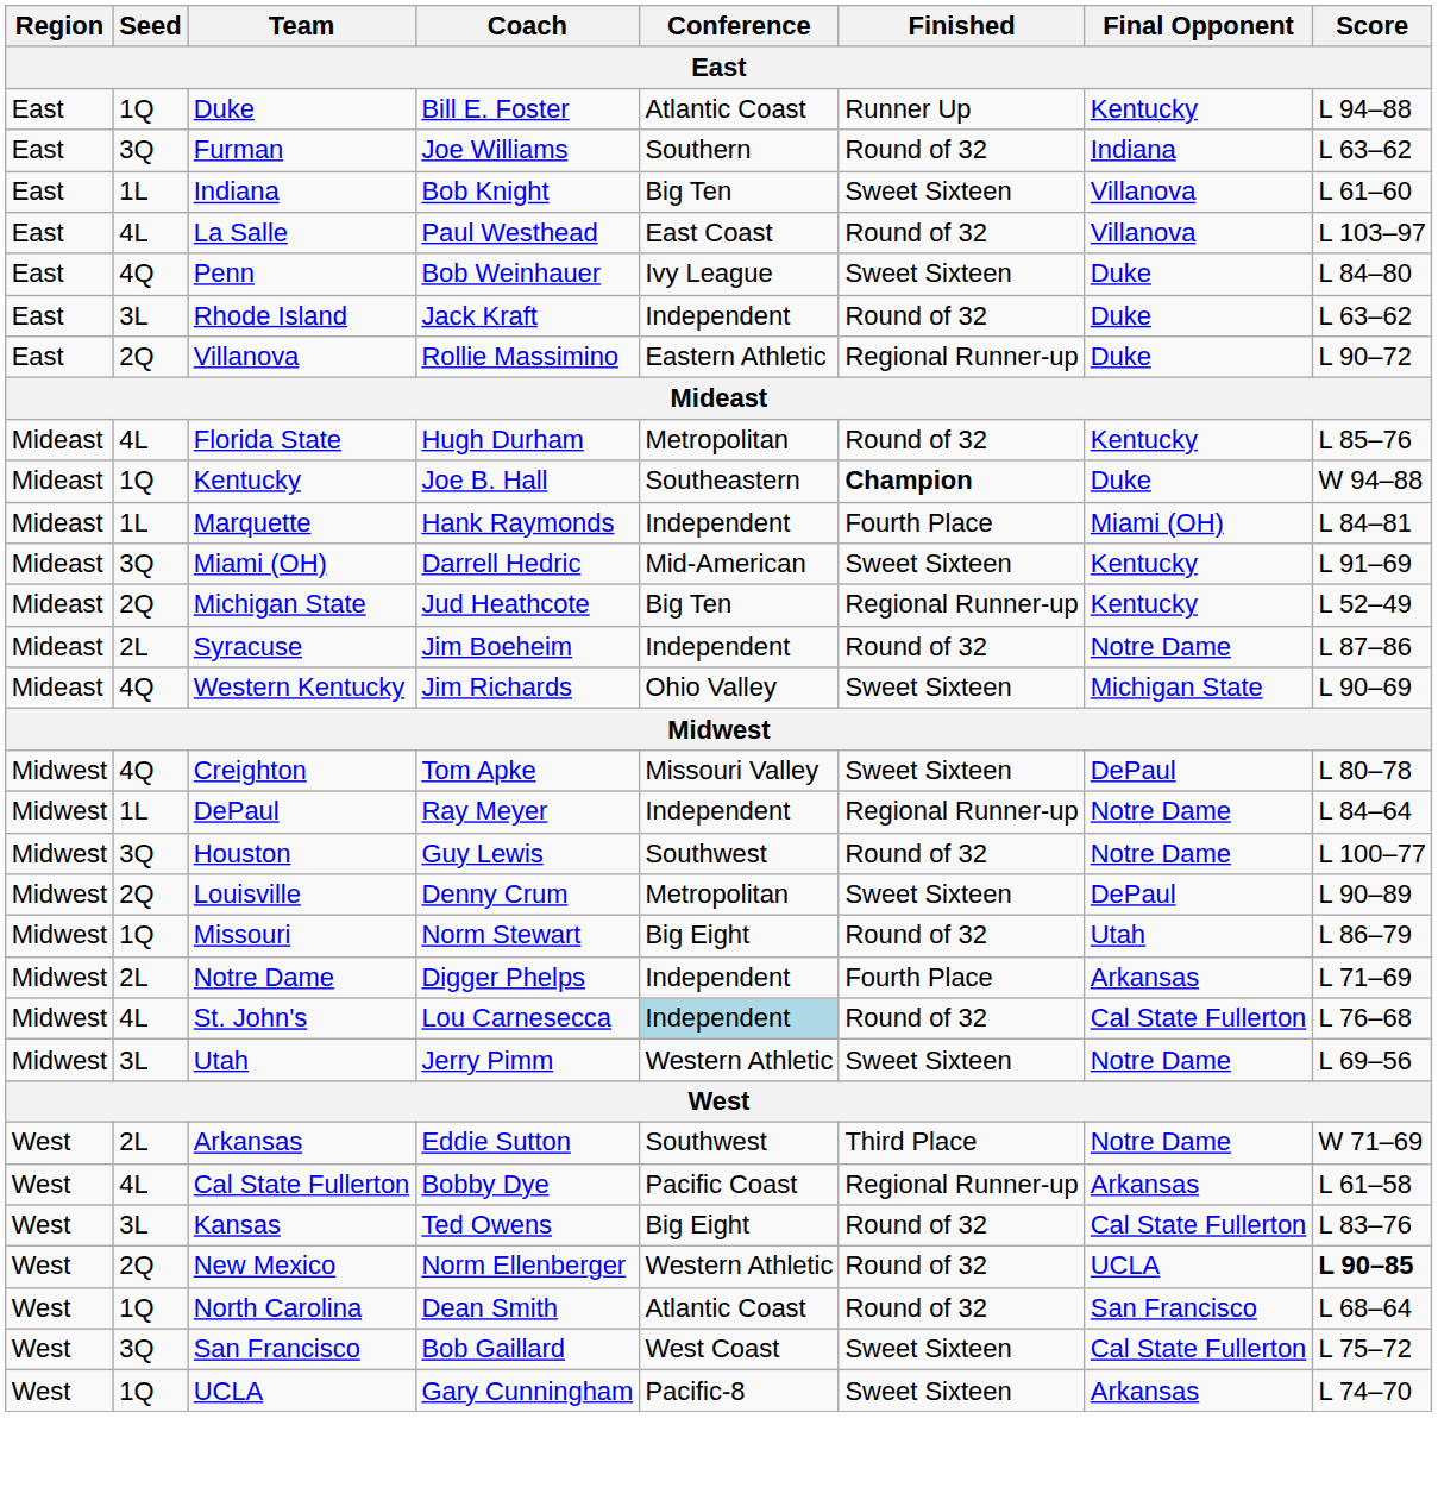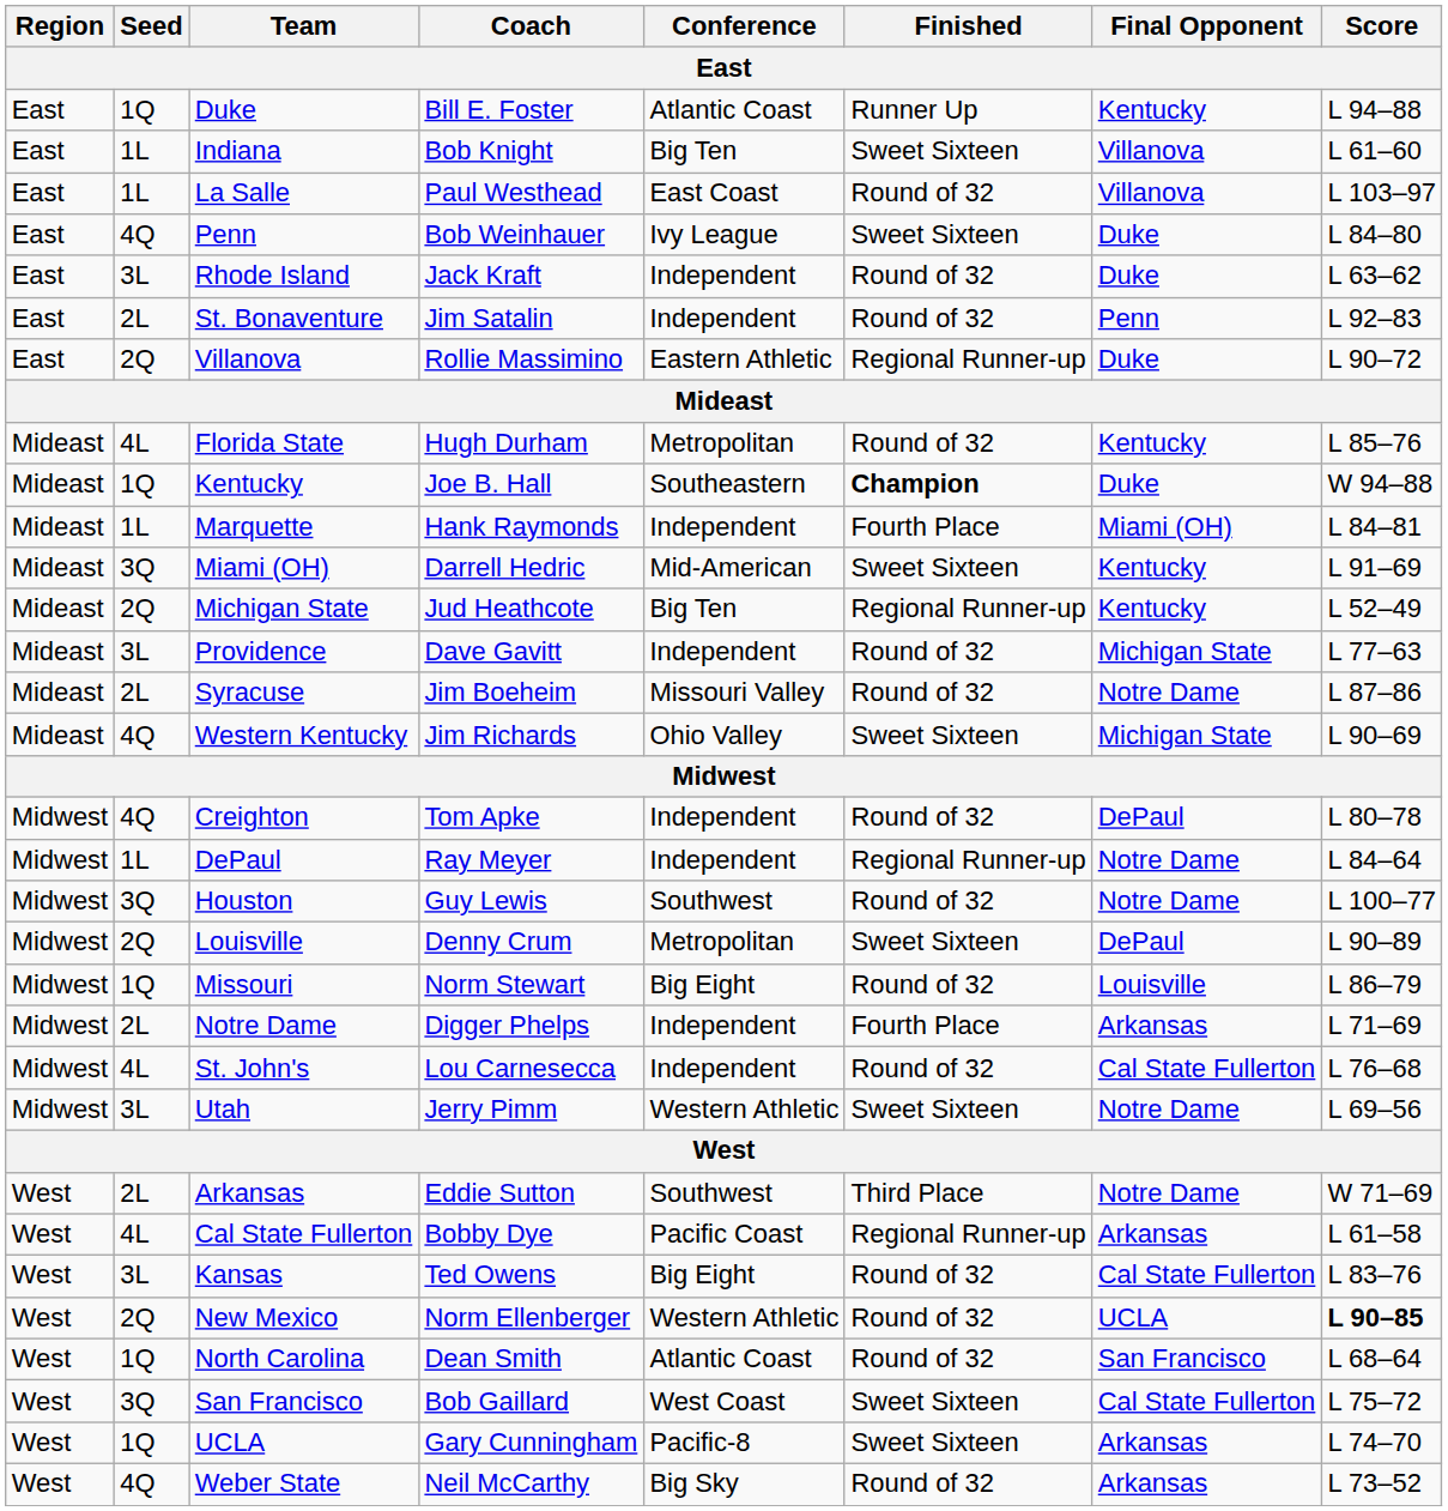- row: East | 3Q | Furman | Joe Williams | Southern | Round of 32 | Indiana | L 63–62
La Salle | Seed: 4L -> 1L
+ row: East | 2L | St. Bonaventure | Jim Satalin | Independent | Round of 32 | Penn | L 92–83
+ row: Mideast | 3L | Providence | Dave Gavitt | Independent | Round of 32 | Michigan State | L 77–63
Syracuse | Conference: Independent -> Missouri Valley
Creighton | Conference: Missouri Valley -> Independent
Creighton | Finished: Sweet Sixteen -> Round of 32
Missouri | Final Opponent: Utah -> Louisville
St. John's | Conference: lightblue background -> no background
+ row: West | 4Q | Weber State | Neil McCarthy | Big Sky | Round of 32 | Arkansas | L 73–52
